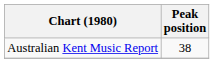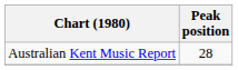Australian Kent Music Report | Peak position: 38 -> 28
